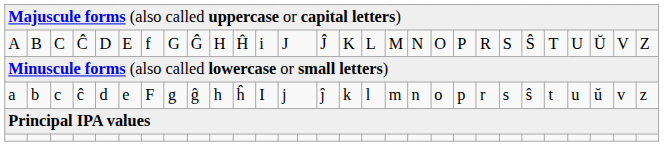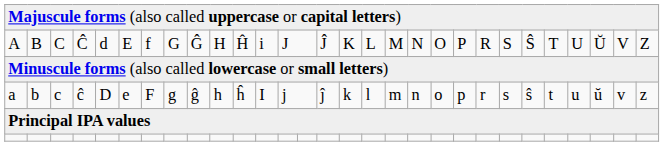A | column 5: D -> d
a | column 5: d -> D
